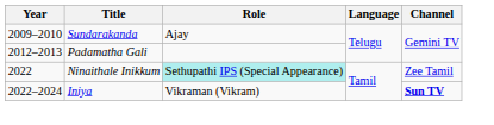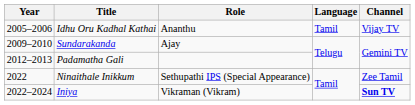+ row: 2005–2006 | Idhu Oru Kadhal Kathai | Ananthu | Tamil | Vijay TV
Ninaithale Inikkum | Role: paleturquoise background -> no background
